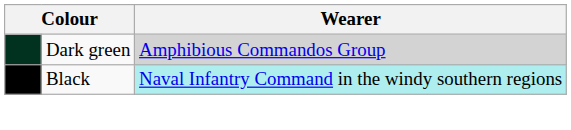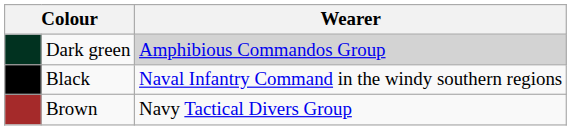Black | Wearer: paleturquoise background -> no background
+ row: Brown | Navy Tactical Divers Group
